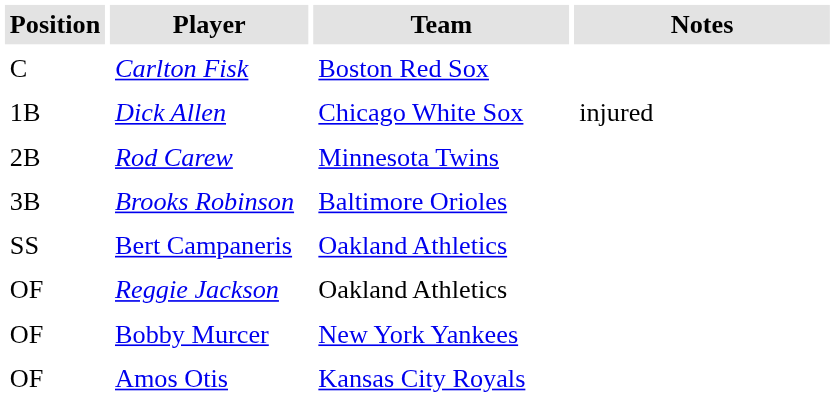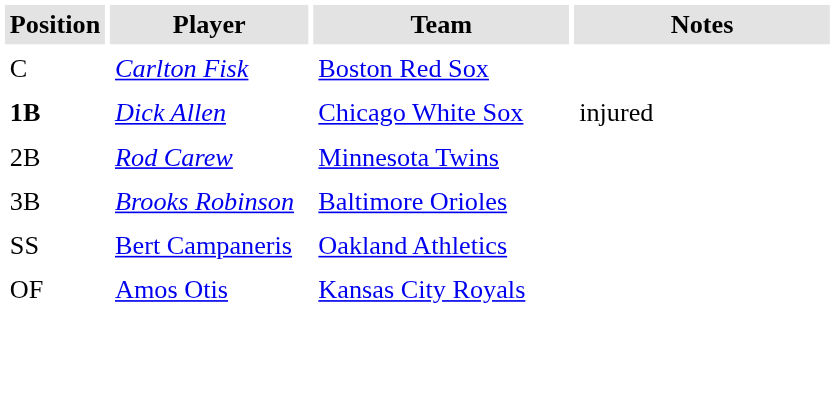Dick Allen | Position: normal -> bold
- row: OF | Reggie Jackson | Oakland Athletics
- row: OF | Bobby Murcer | New York Yankees
